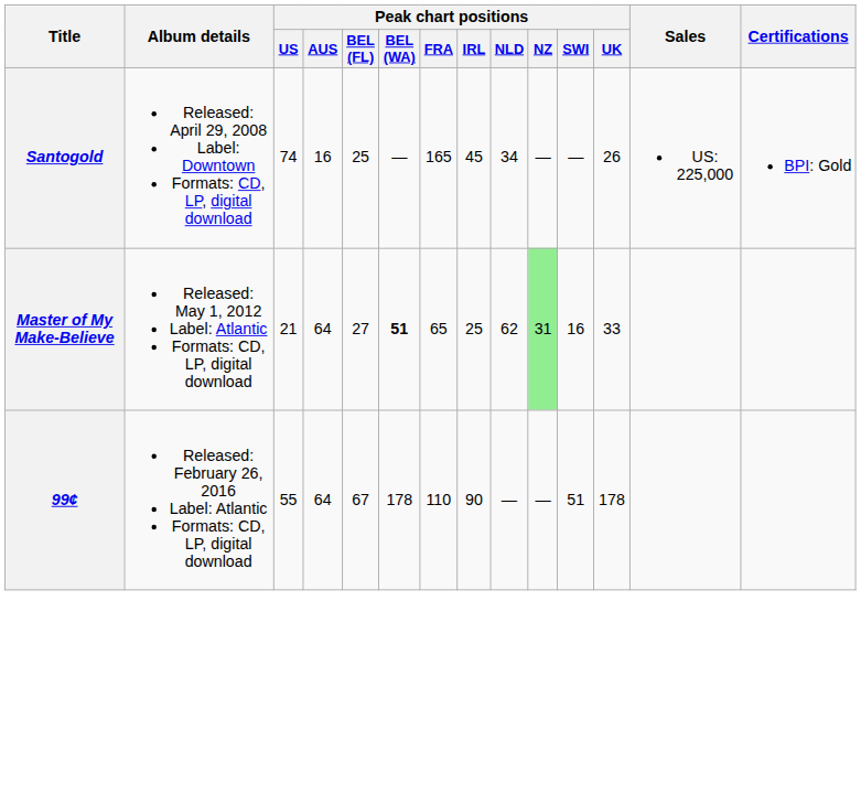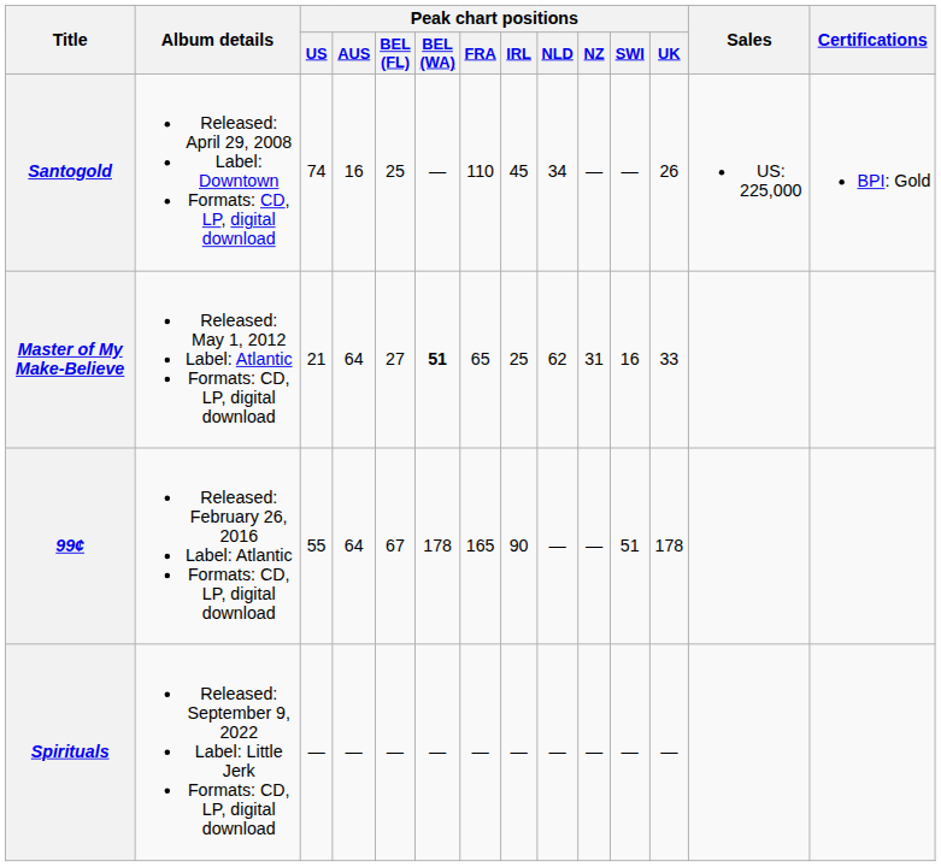Santogold | Peak chart positions / FRA: 165 -> 110
Master of My Make-Believe | Peak chart positions / NZ: lightgreen background -> no background
99¢ | Peak chart positions / FRA: 110 -> 165
+ row: Spirituals | Released: September 9, 2022 Label: Little Jerk Formats: CD, LP, digital download | — | — | — | — | — | — | — | — | — | —
